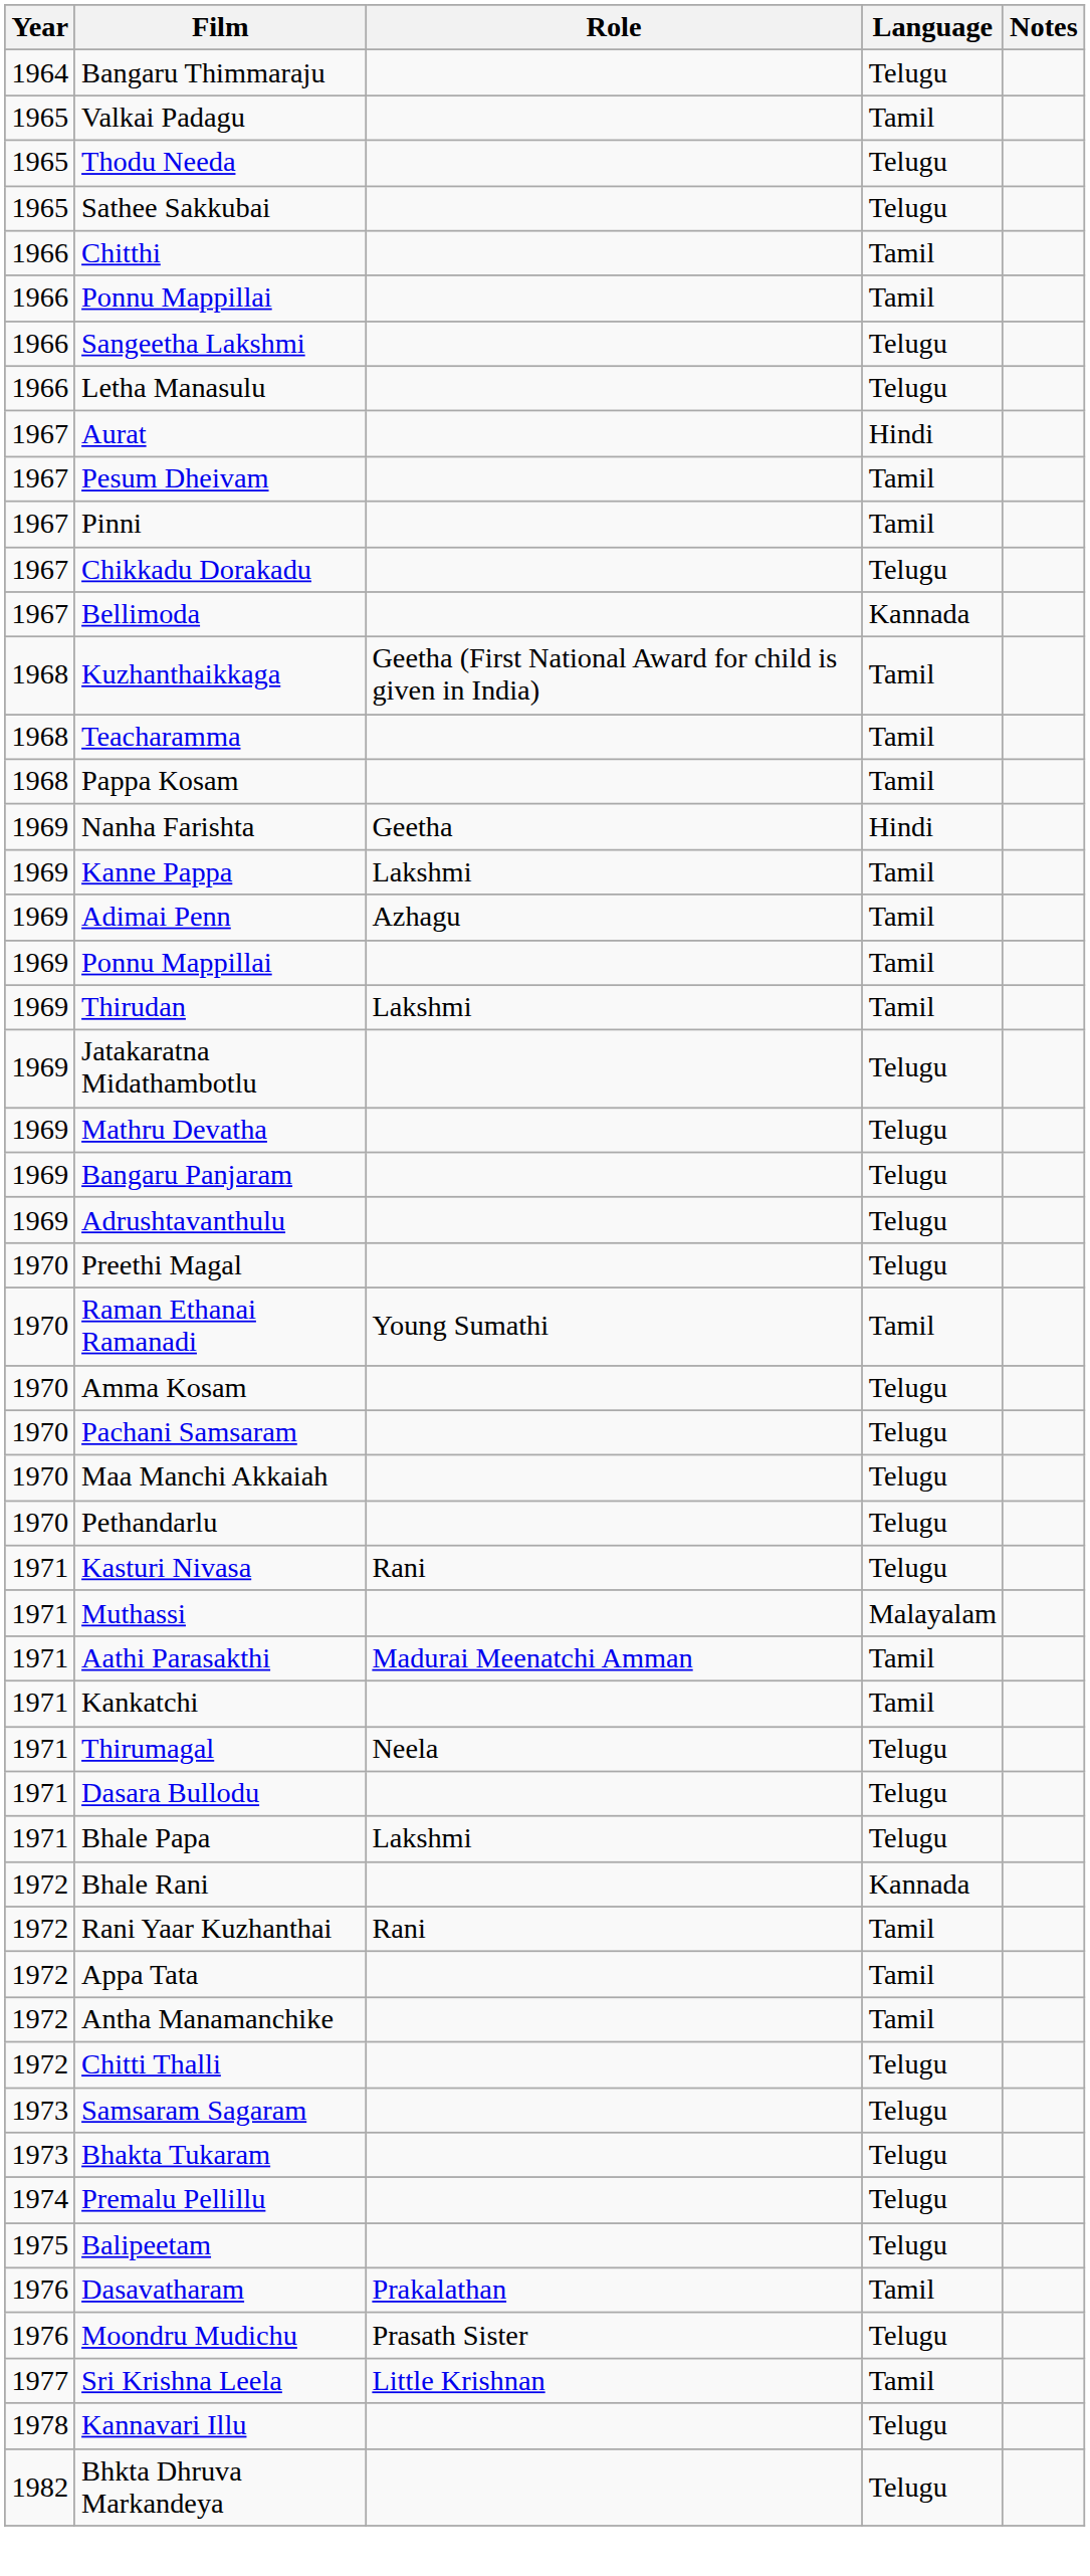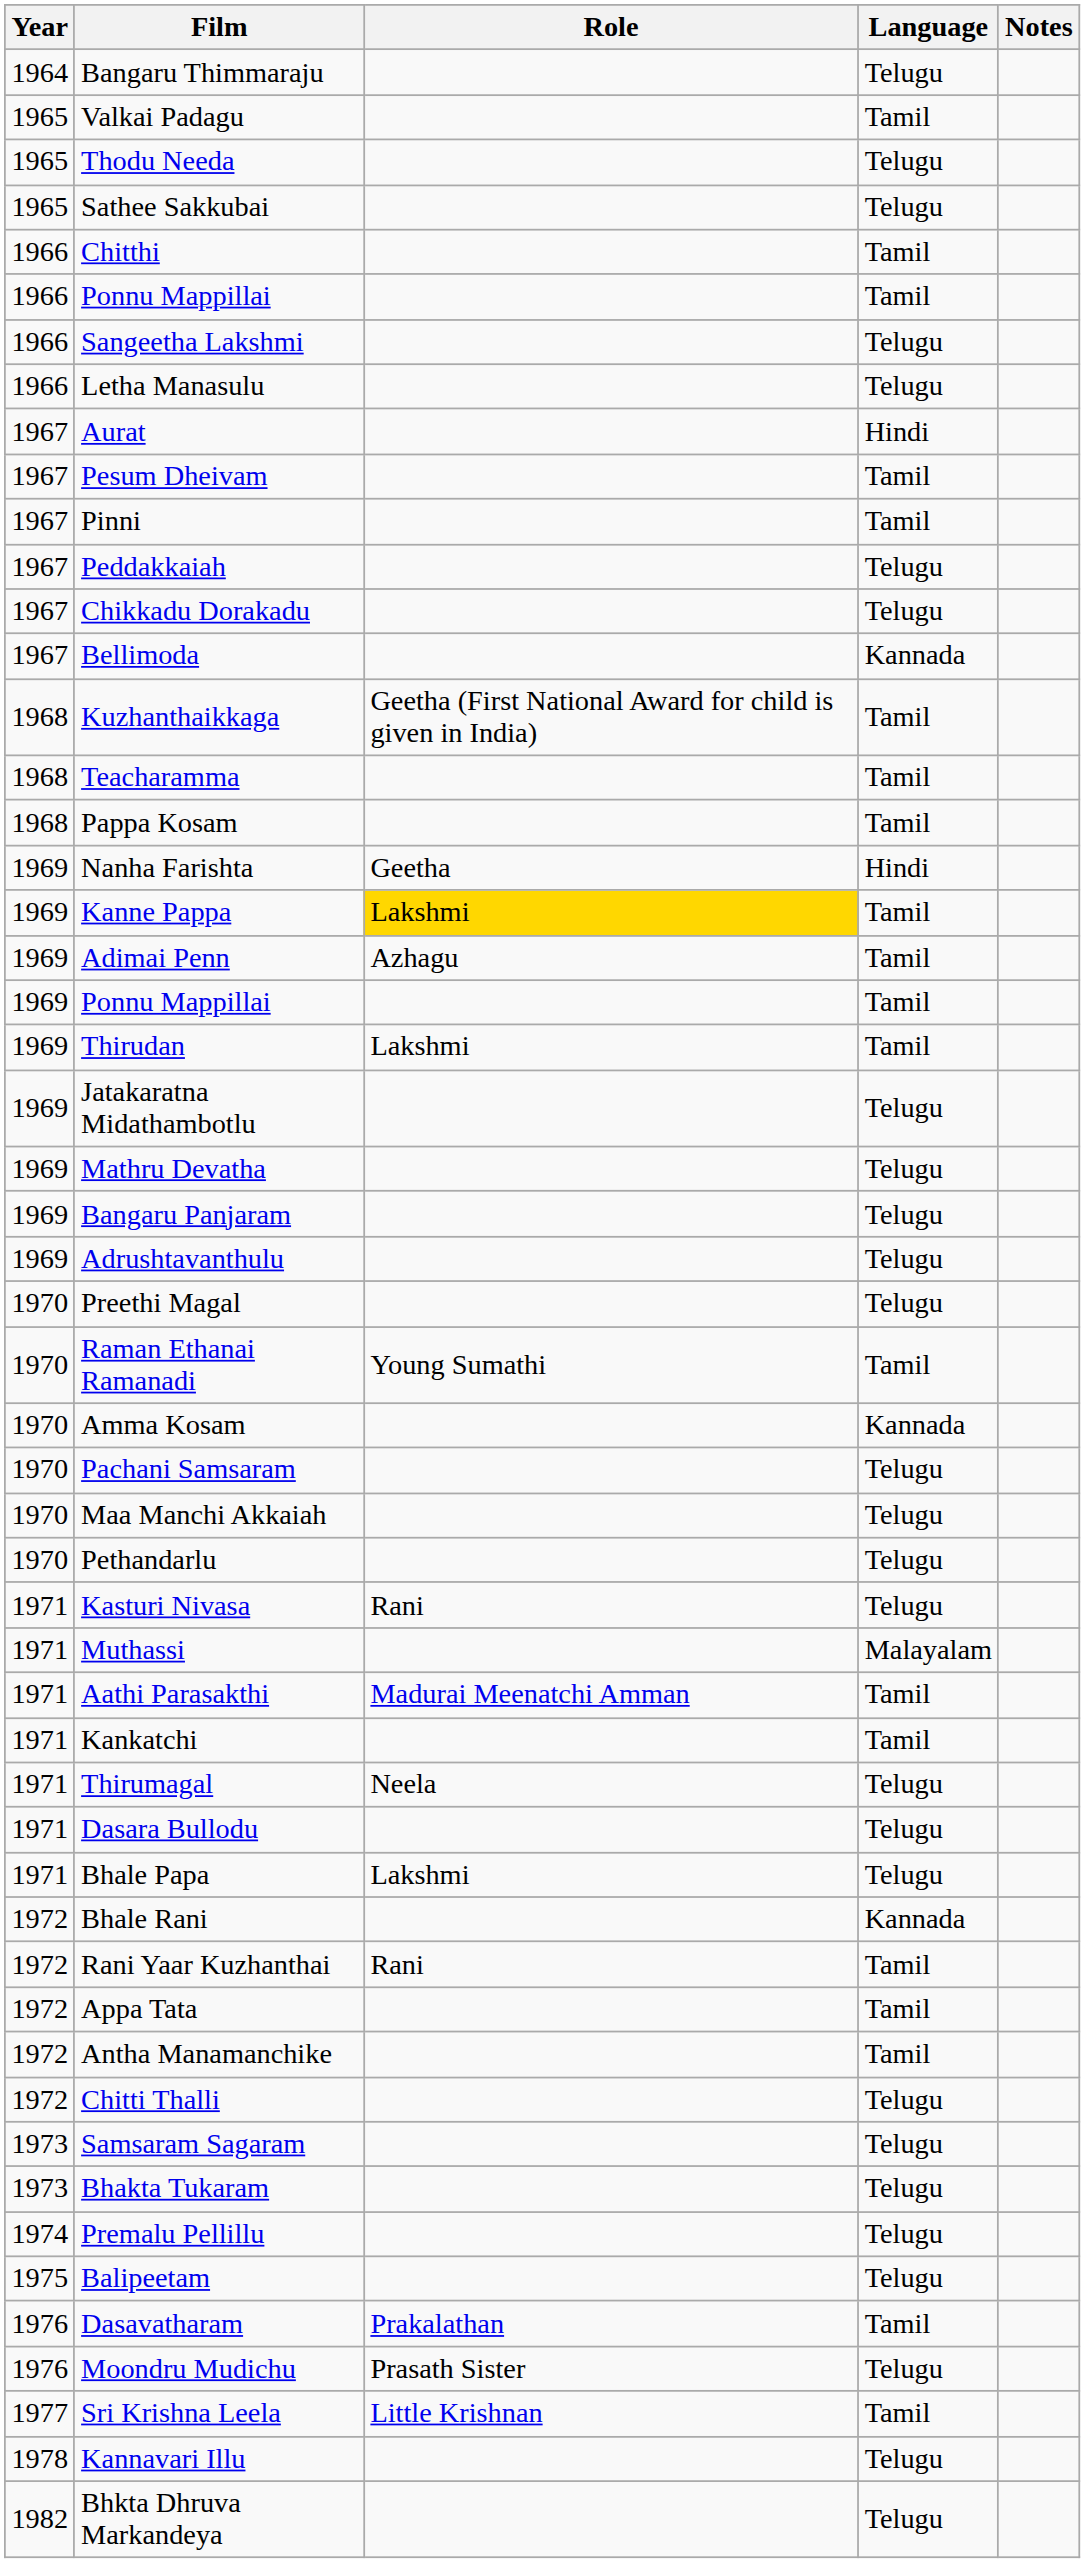+ row: 1967 | Peddakkaiah | Telugu
Kanne Pappa | Role: no background -> gold background
Amma Kosam | Language: Telugu -> Kannada
